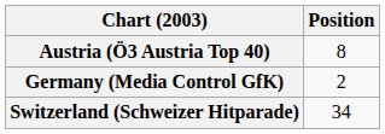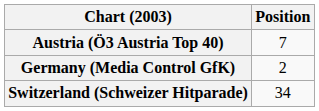Austria (Ö3 Austria Top 40) | Position: 8 -> 7
